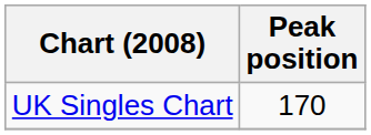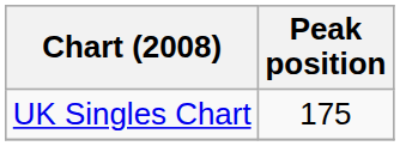UK Singles Chart | Peak position: 170 -> 175
